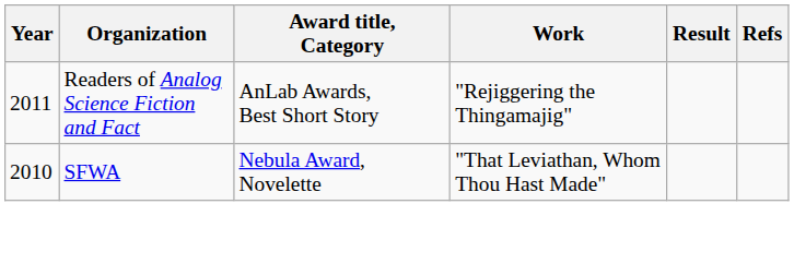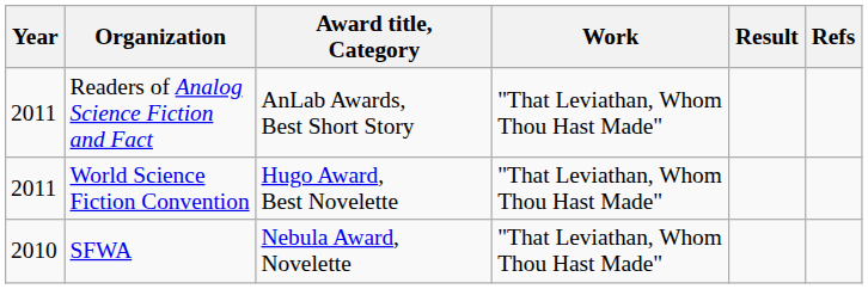Readers of Analog Science Fiction and Fact | Work: "Rejiggering the Thingamajig" -> "That Leviathan, Whom Thou Hast Made"
+ row: 2011 | World Science Fiction Convention | Hugo Award, Best Novelette | "That Leviathan, Whom Thou Hast Made"
